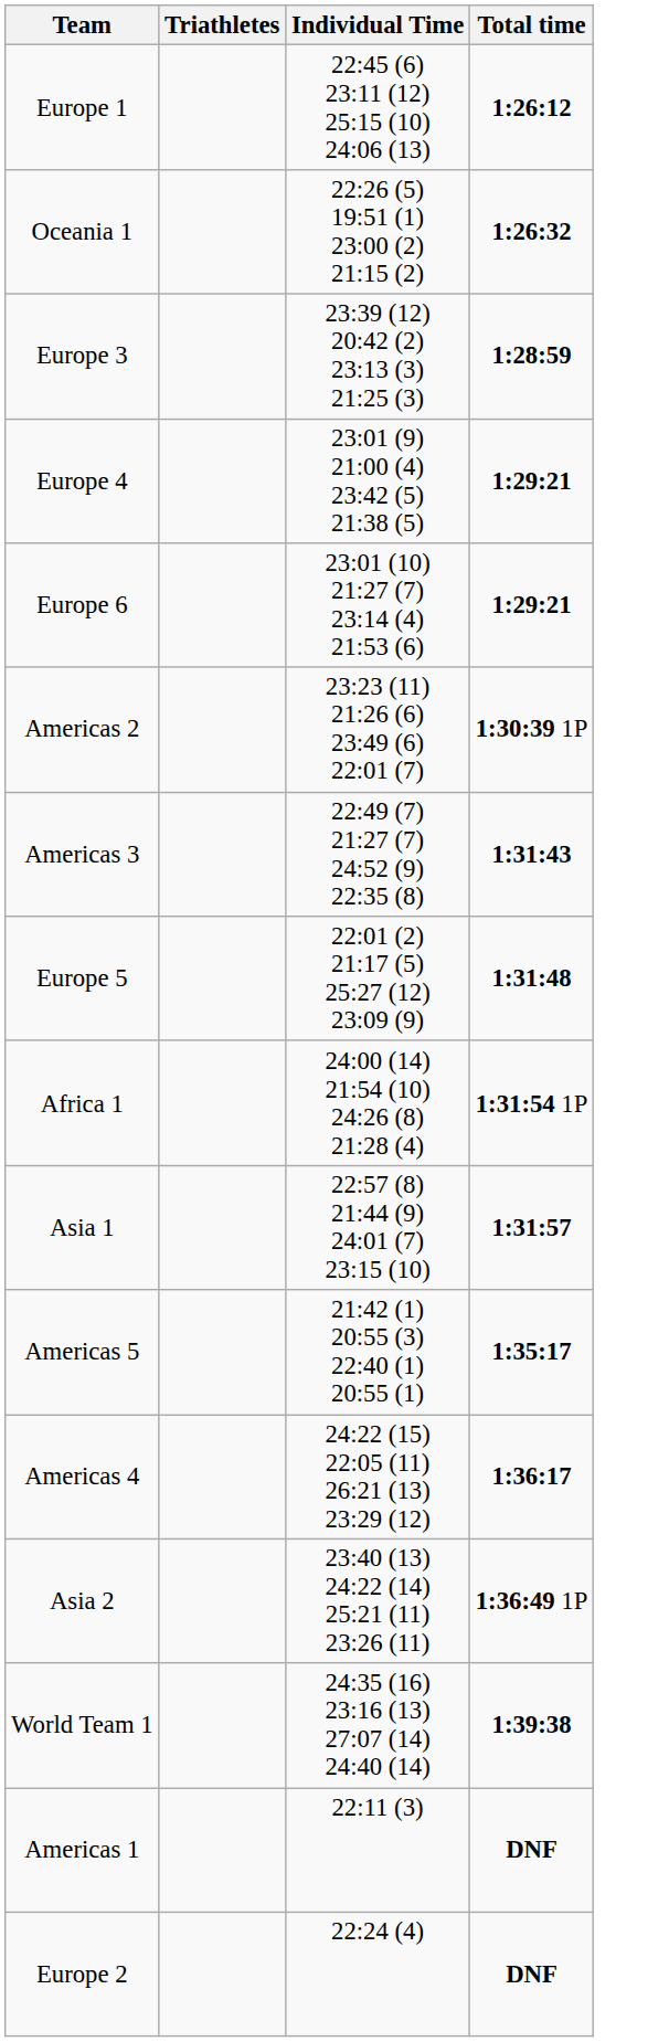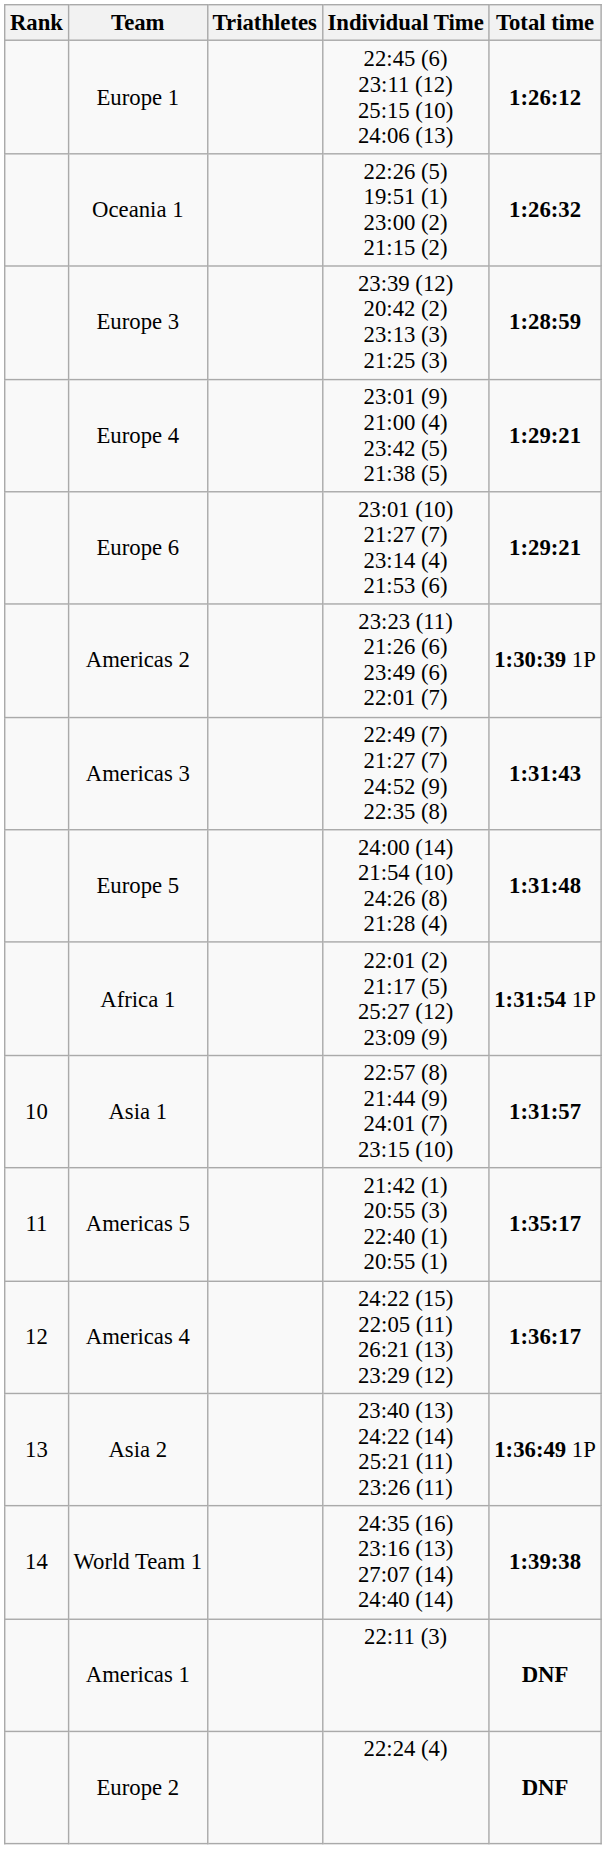+ column: Rank | 10 | 11 | 12 | 13 | 14
Europe 5 | Individual Time: 22:01 (2) 21:17 (5) 25:27 (12) 23:09 (9) -> 24:00 (14) 21:54 (10) 24:26 (8) 21:28 (4)
Africa 1 | Individual Time: 24:00 (14) 21:54 (10) 24:26 (8) 21:28 (4) -> 22:01 (2) 21:17 (5) 25:27 (12) 23:09 (9)
